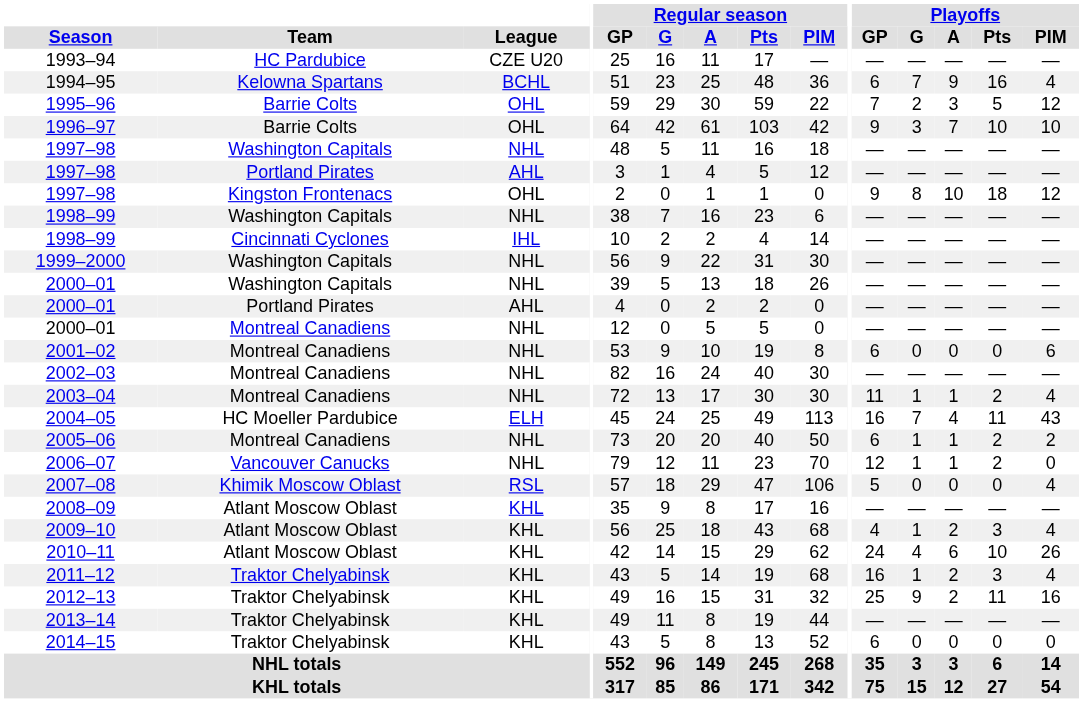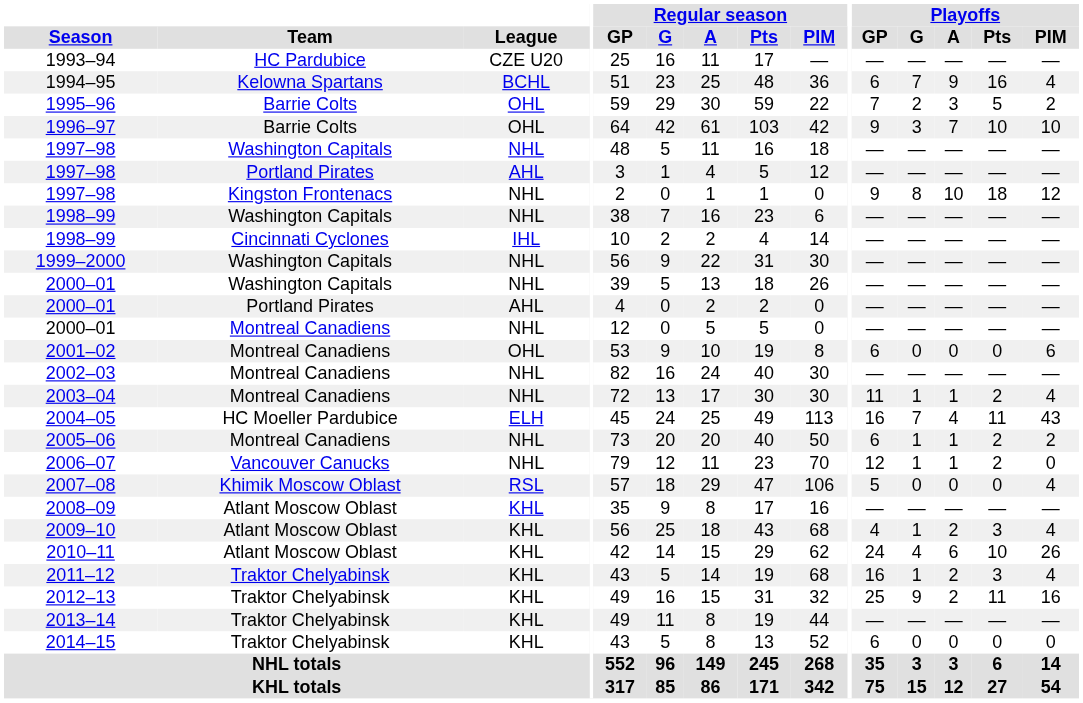1995–96 | Playoffs / PIM: 12 -> 2
1997–98 / Kingston Frontenacs | League: OHL -> NHL
2001–02 | League: NHL -> OHL
